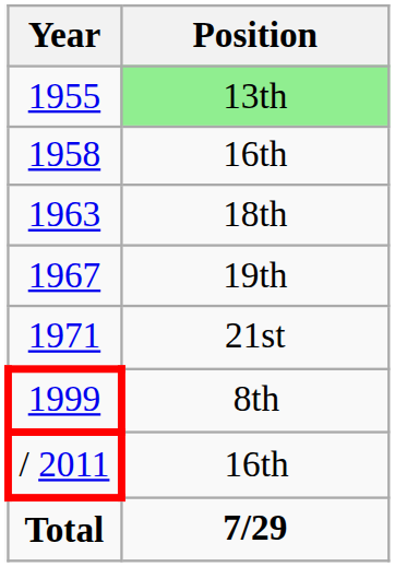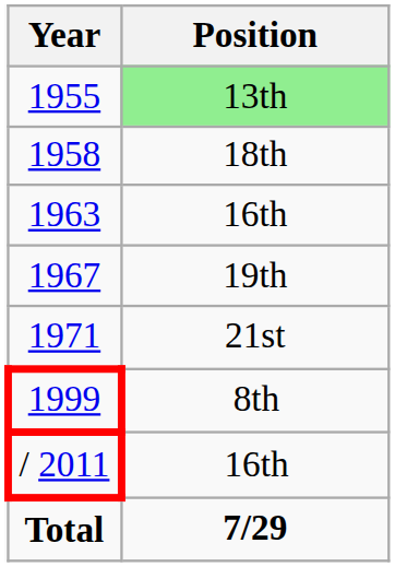1958 | Position: 16th -> 18th
1963 | Position: 18th -> 16th
